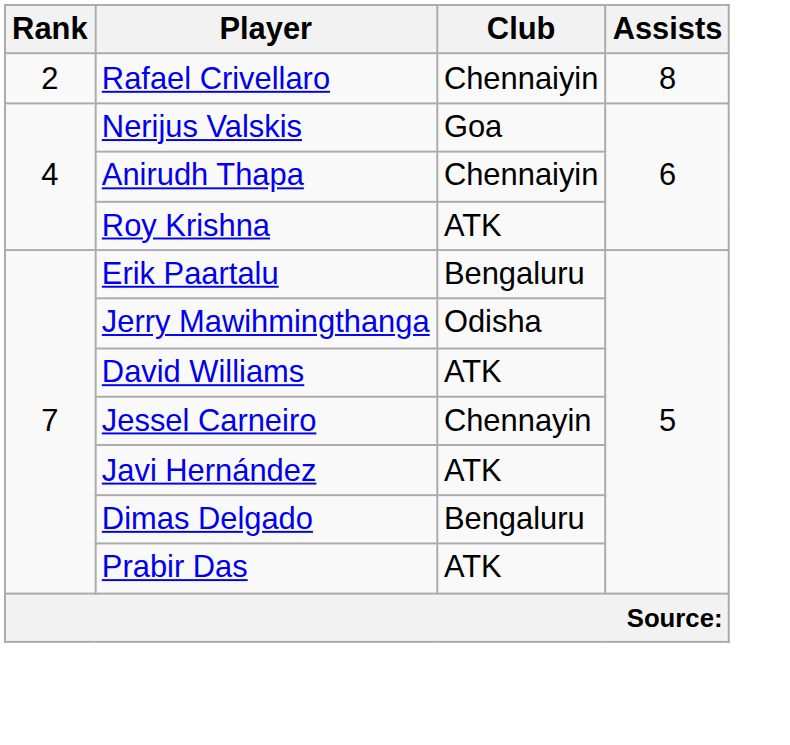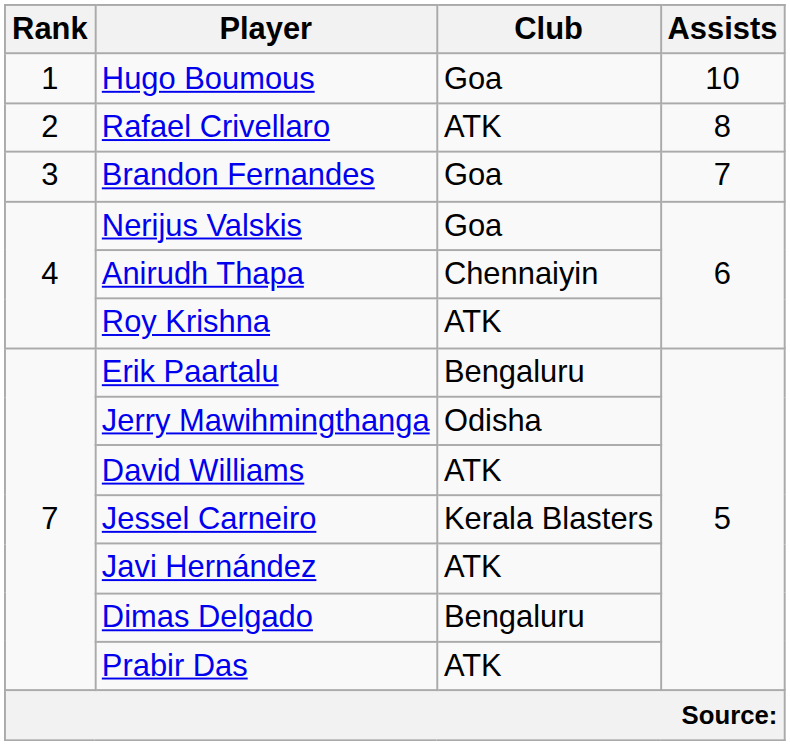+ row: 1 | Hugo Boumous | Goa | 10
Rafael Crivellaro | Club: Chennaiyin -> ATK
+ row: 3 | Brandon Fernandes | Goa | 7
Jessel Carneiro | Club: Chennayin -> Kerala Blasters
